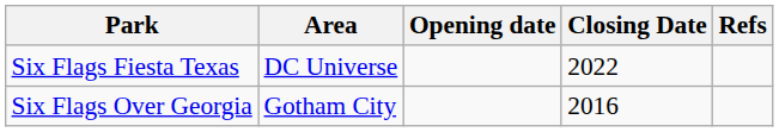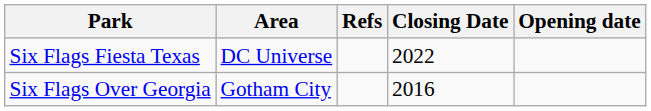columns swapped: Opening date <-> Refs
